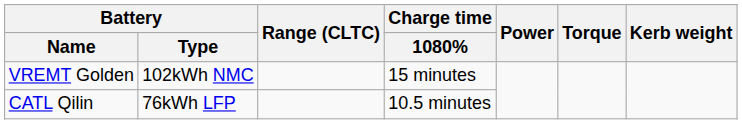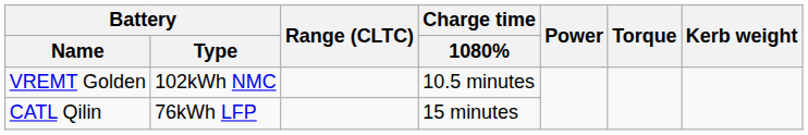VREMT Golden | Charge time / 1080%: 15 minutes -> 10.5 minutes
CATL Qilin | Charge time / 1080%: 10.5 minutes -> 15 minutes
